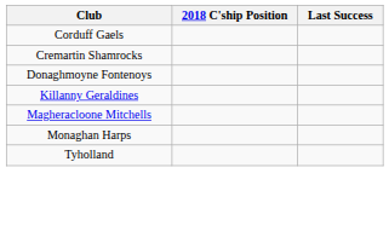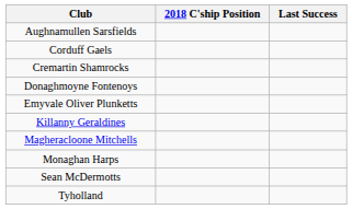+ row: Aughnamullen Sarsfields
+ row: Emyvale Oliver Plunketts
+ row: Sean McDermotts
